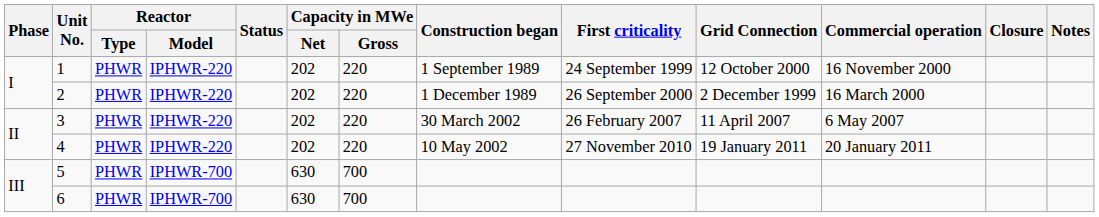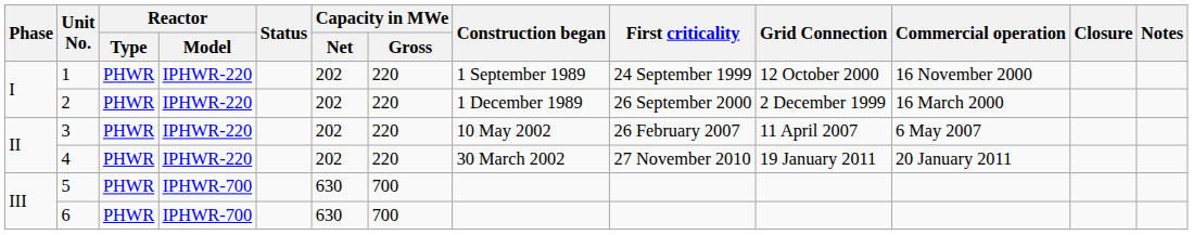3 | Construction began: 30 March 2002 -> 10 May 2002
4 | Construction began: 10 May 2002 -> 30 March 2002
